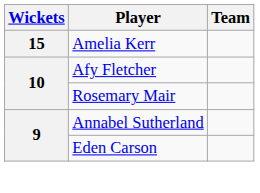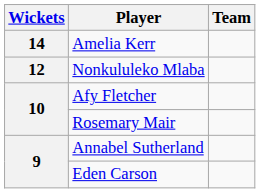Amelia Kerr | Wickets: 15 -> 14
+ row: 12 | Nonkululeko Mlaba
